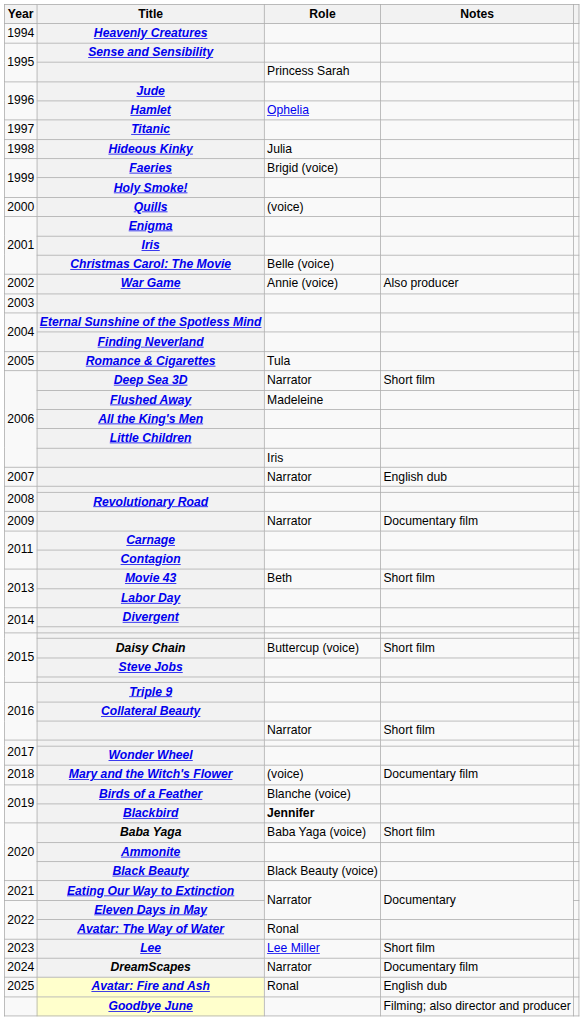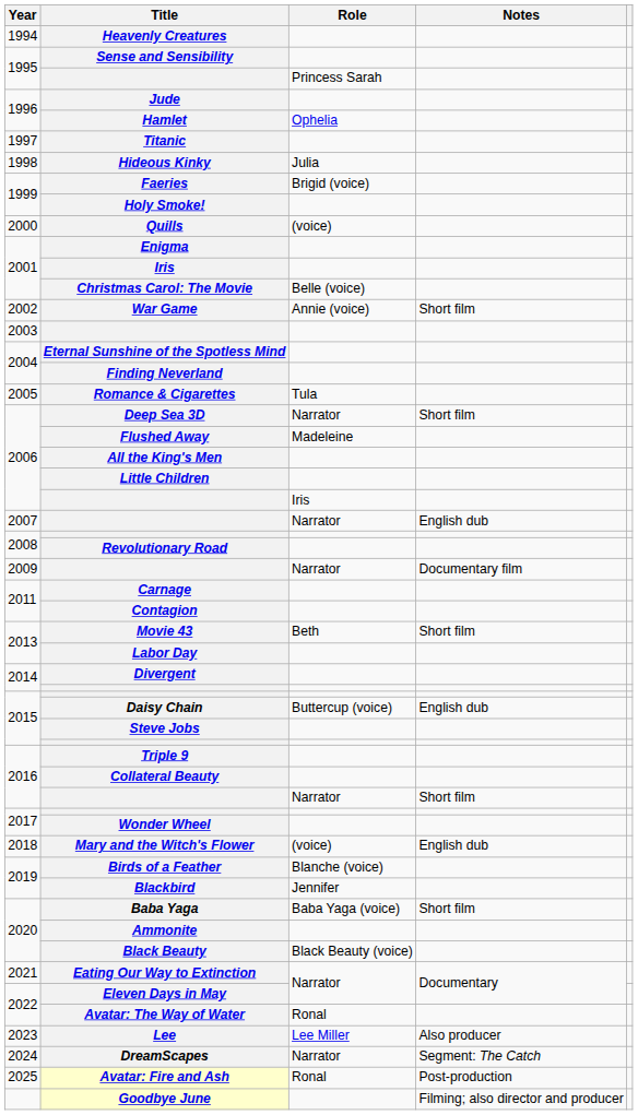War Game | Notes: Also producer -> Short film
Daisy Chain | Notes: Short film -> English dub
Mary and the Witch's Flower | Notes: Documentary film -> English dub
Blackbird | Role: bold -> normal
Lee | Notes: Short film -> Also producer
DreamScapes | Notes: Documentary film -> Segment: The Catch
Avatar: Fire and Ash | Notes: English dub -> Post-production
